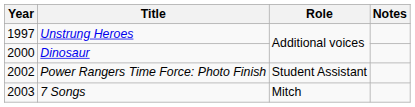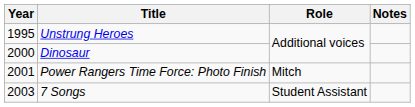Unstrung Heroes | Year: 1997 -> 1995
Power Rangers Time Force: Photo Finish | Year: 2002 -> 2001
Power Rangers Time Force: Photo Finish | Role: Student Assistant -> Mitch
7 Songs | Role: Mitch -> Student Assistant
